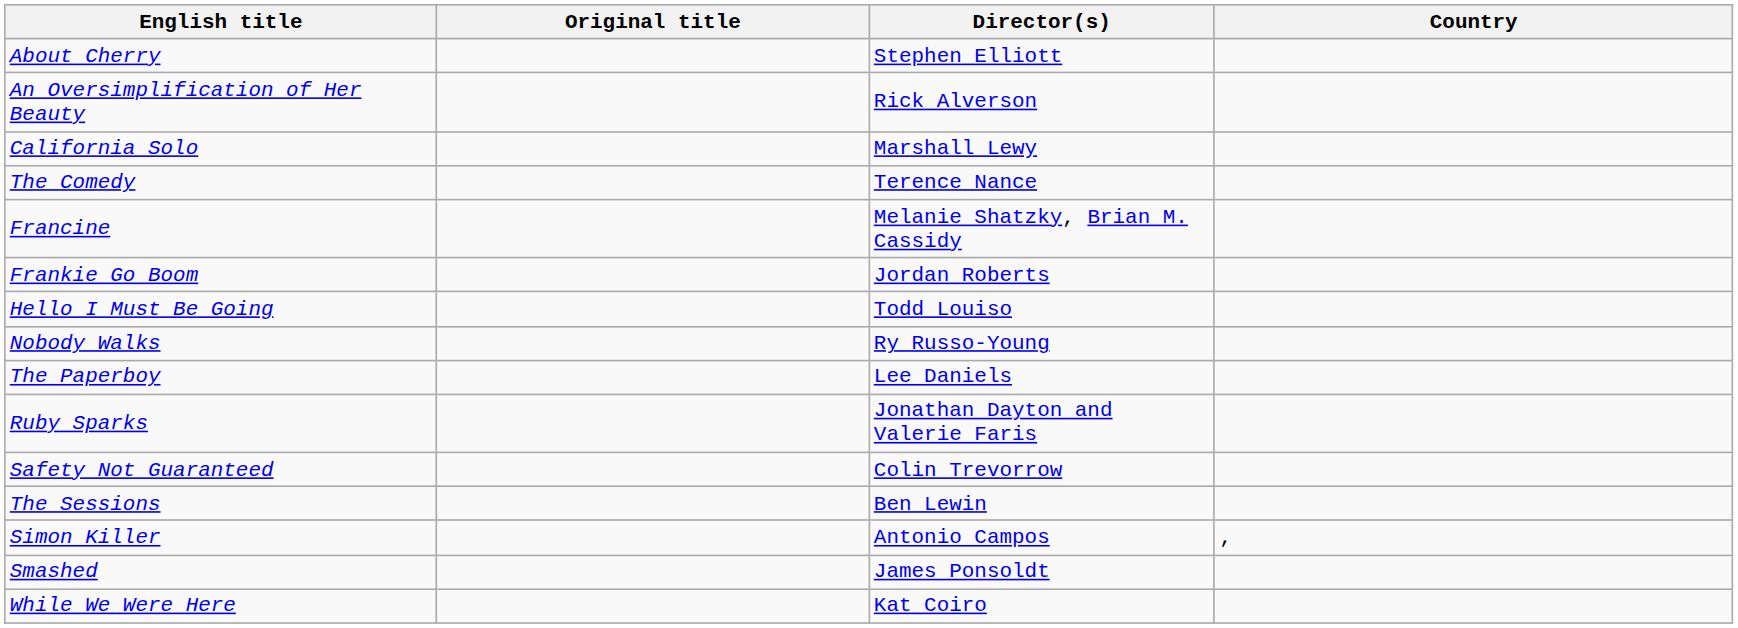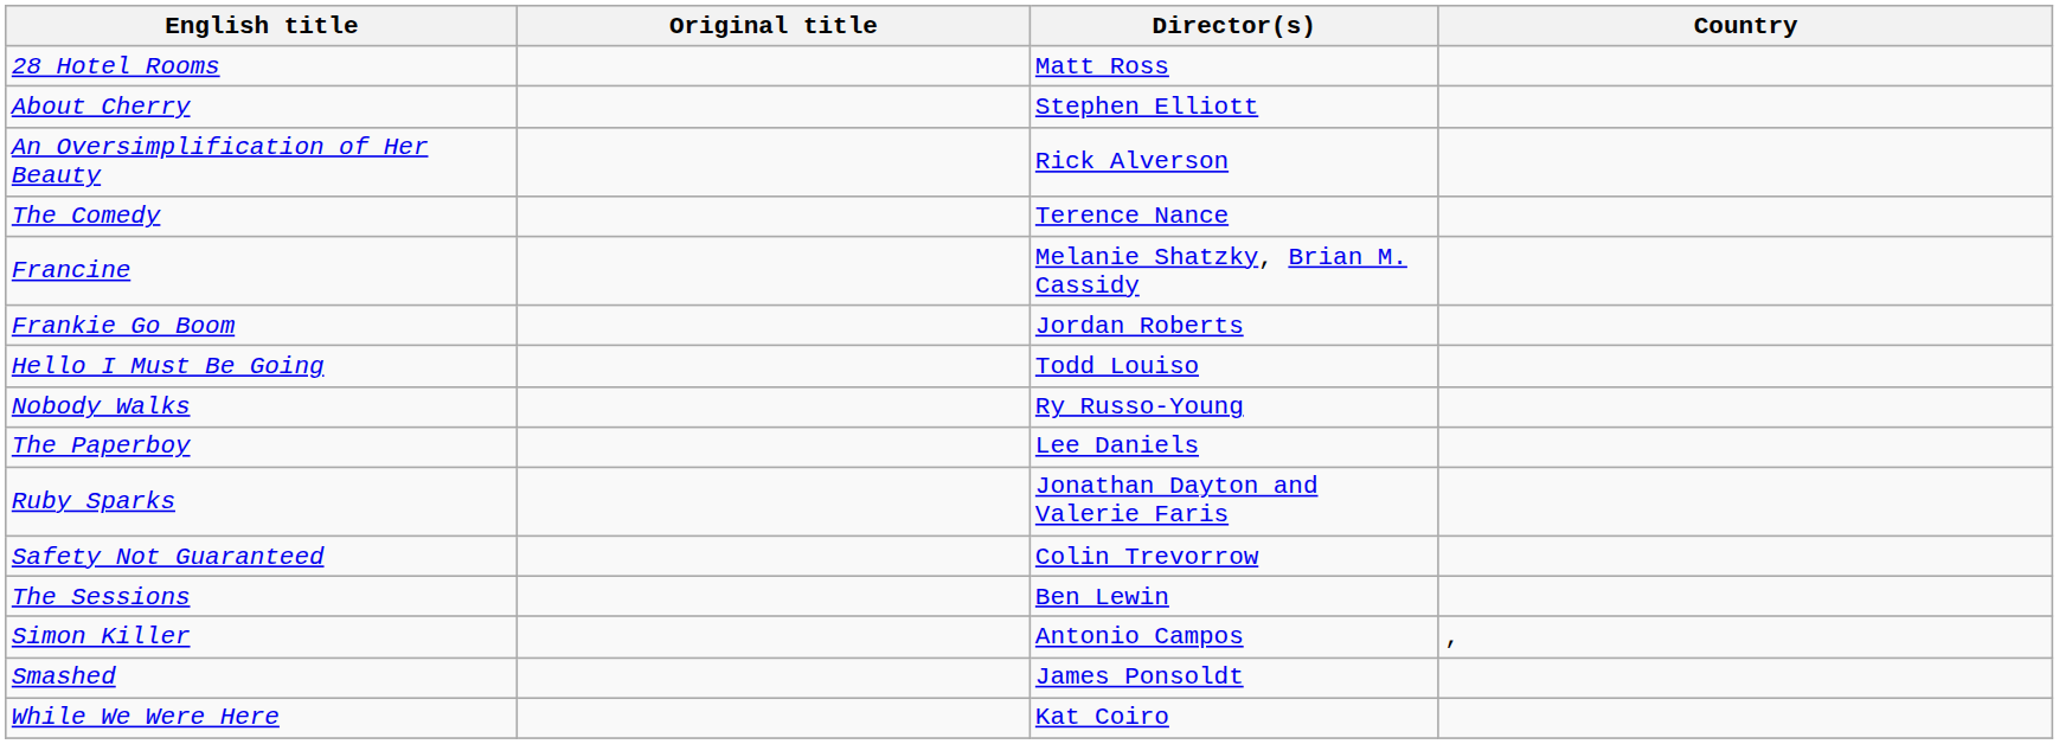+ row: 28 Hotel Rooms | Matt Ross
- row: California Solo | Marshall Lewy
